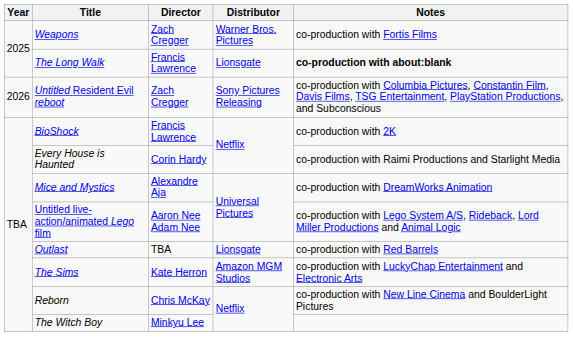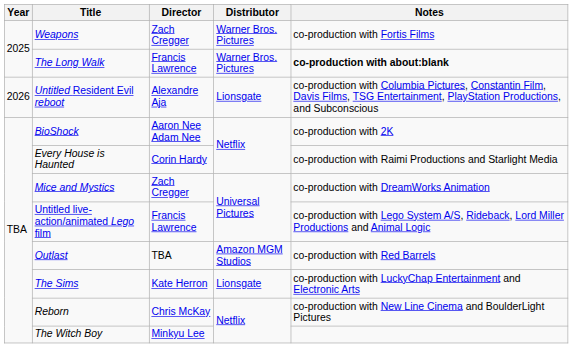The Long Walk | Distributor: Lionsgate -> Warner Bros. Pictures
Untitled Resident Evil reboot | Director: Zach Cregger -> Alexandre Aja
Untitled Resident Evil reboot | Distributor: Sony Pictures Releasing -> Lionsgate
BioShock | Director: Francis Lawrence -> Aaron Nee Adam Nee
Mice and Mystics | Director: Alexandre Aja -> Zach Cregger
Untitled live-action/animated Lego film | Director: Aaron Nee Adam Nee -> Francis Lawrence
Outlast | Distributor: Lionsgate -> Amazon MGM Studios
The Sims | Distributor: Amazon MGM Studios -> Lionsgate
